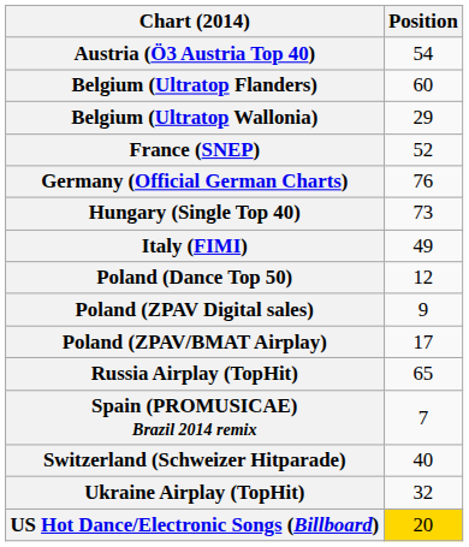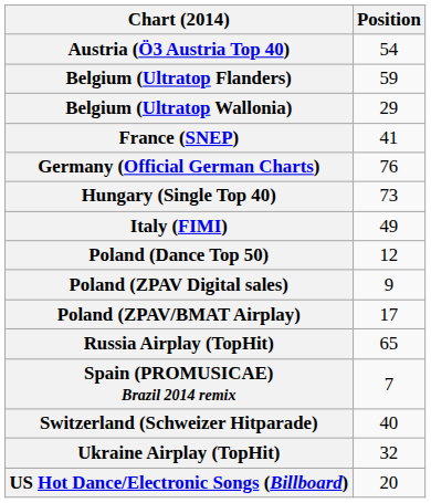Belgium (Ultratop Flanders) | Position: 60 -> 59
France (SNEP) | Position: 52 -> 41
US Hot Dance/Electronic Songs (Billboard) | Position: gold background -> no background
